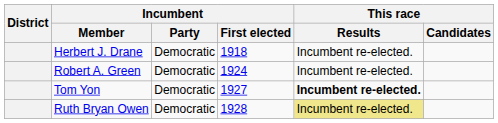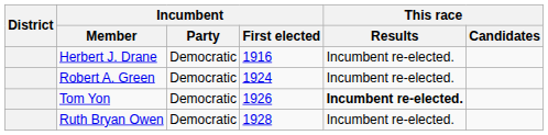Herbert J. Drane | Incumbent / First elected: 1918 -> 1916
Tom Yon | Incumbent / First elected: 1927 -> 1926
Ruth Bryan Owen | This race / Results: khaki background -> no background
